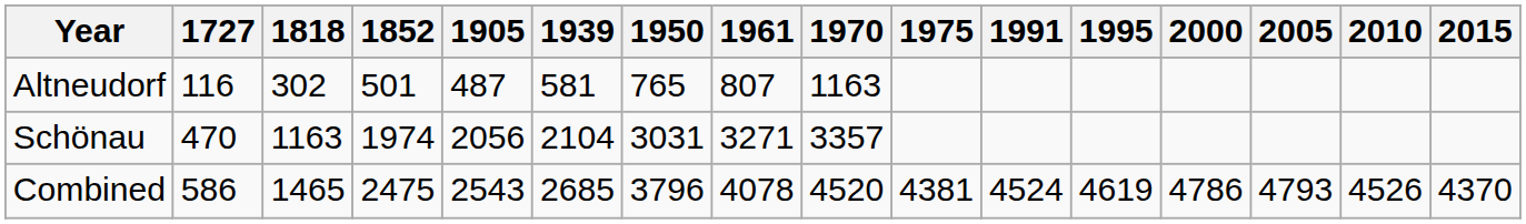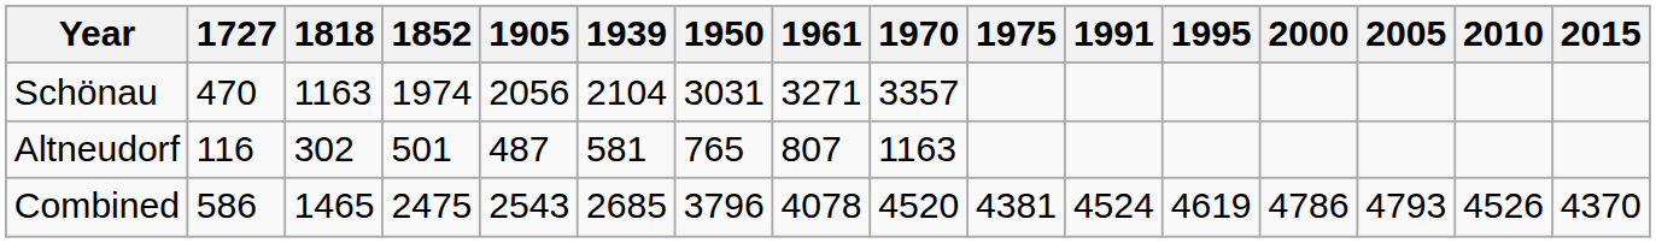rows swapped: Altneudorf <-> Schönau
